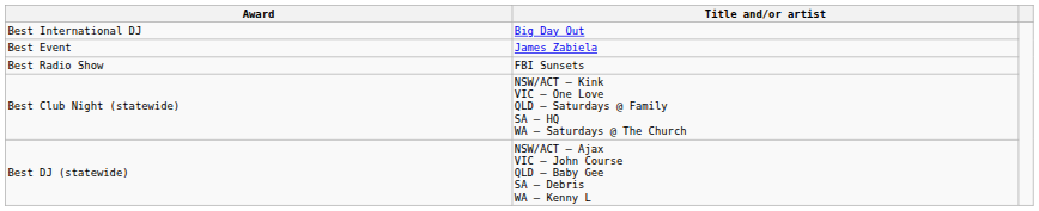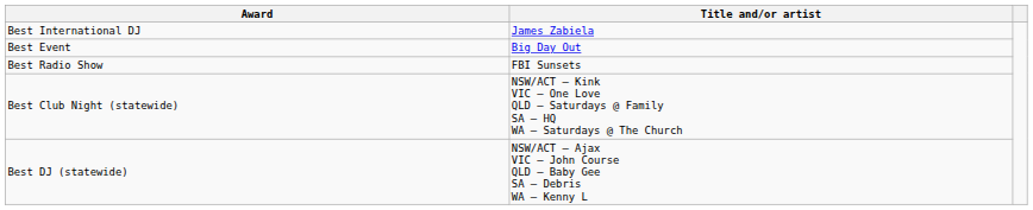Best International DJ | Title and/or artist: Big Day Out -> James Zabiela
Best Event | Title and/or artist: James Zabiela -> Big Day Out
